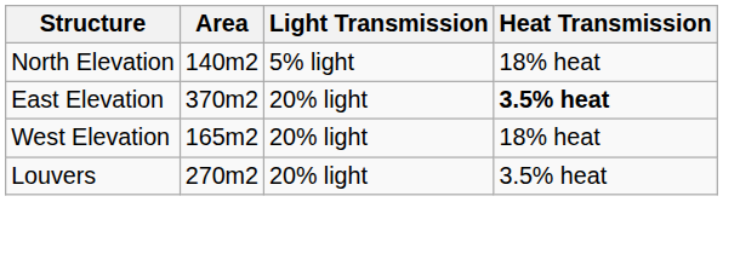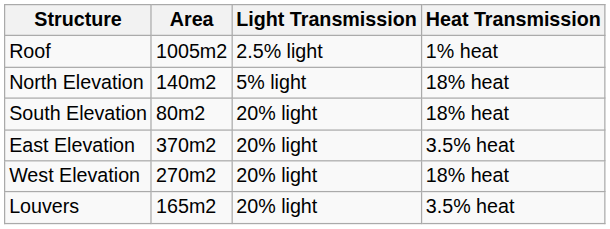+ row: Roof | 1005m2 | 2.5% light | 1% heat
+ row: South Elevation | 80m2 | 20% light | 18% heat
East Elevation | Heat Transmission: bold -> normal
West Elevation | Area: 165m2 -> 270m2
Louvers | Area: 270m2 -> 165m2
